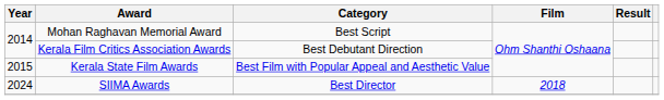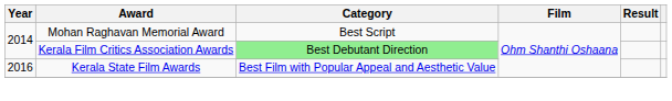Kerala Film Critics Association Awards | Category: no background -> lightgreen background
Kerala State Film Awards | Year: 2015 -> 2016
- row: 2024 | SIIMA Awards | Best Director | 2018
